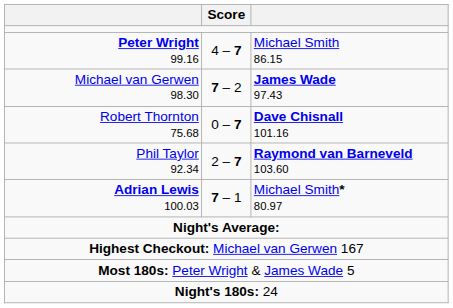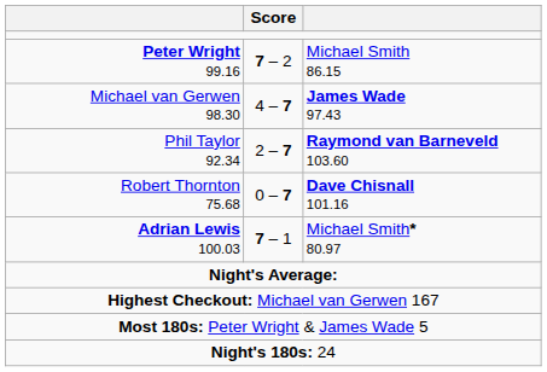Peter Wright 99.16 | Score: 4 – 7 -> 7 – 2
Michael van Gerwen 98.30 | Score: 7 – 2 -> 4 – 7
rows swapped: Phil Taylor 92.34 <-> Robert Thornton 75.68
